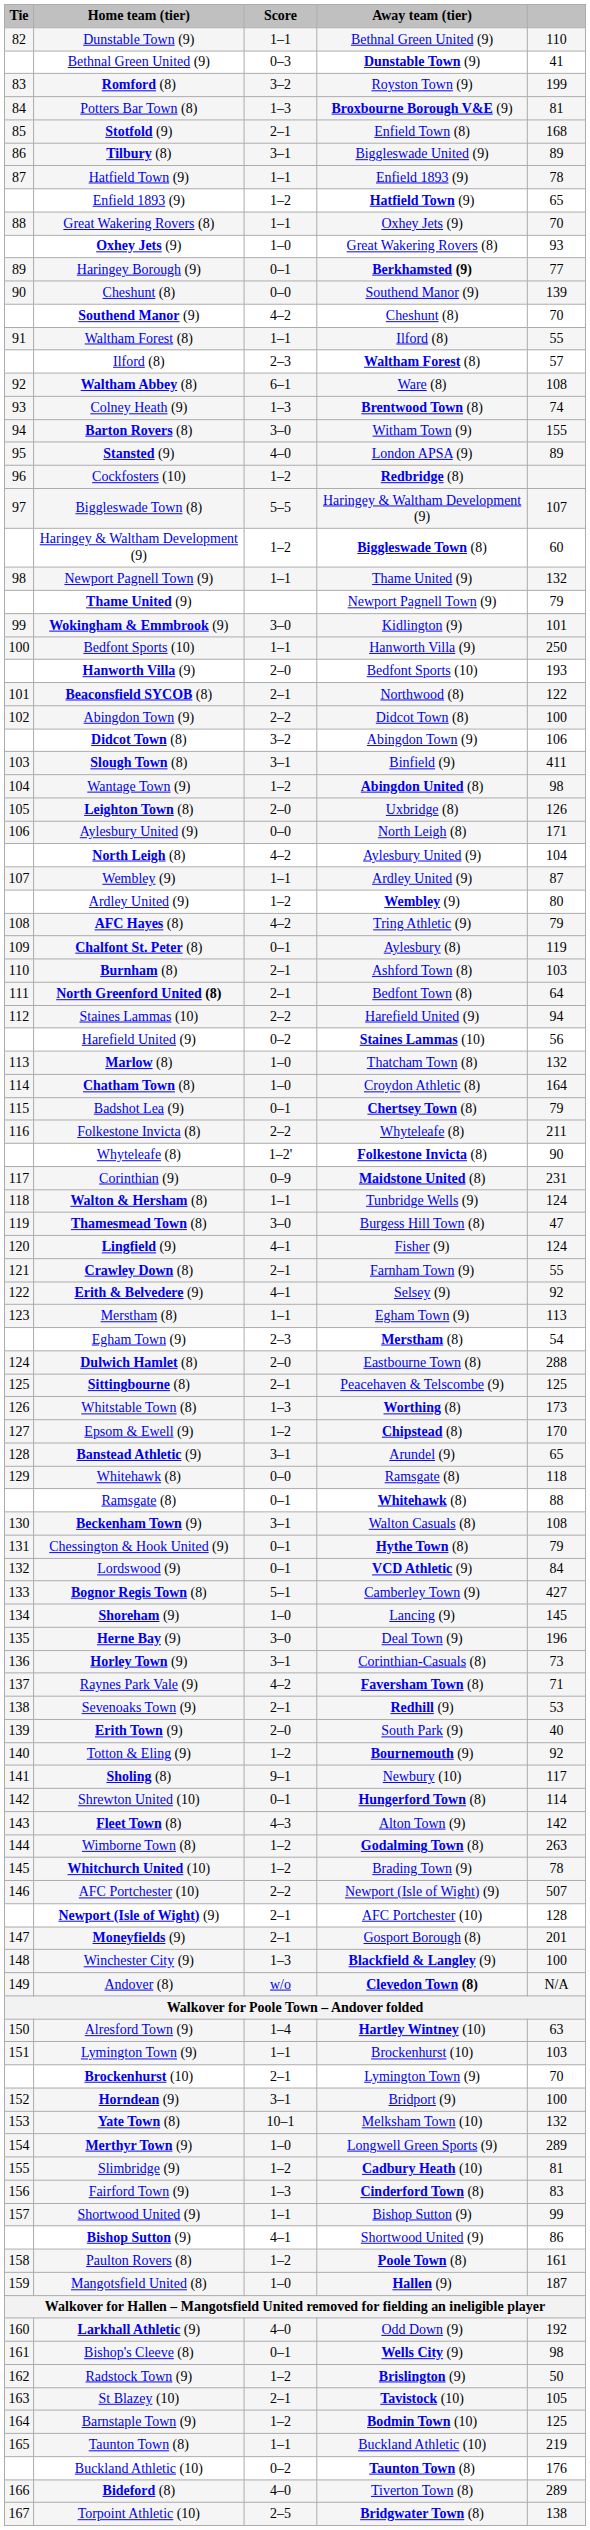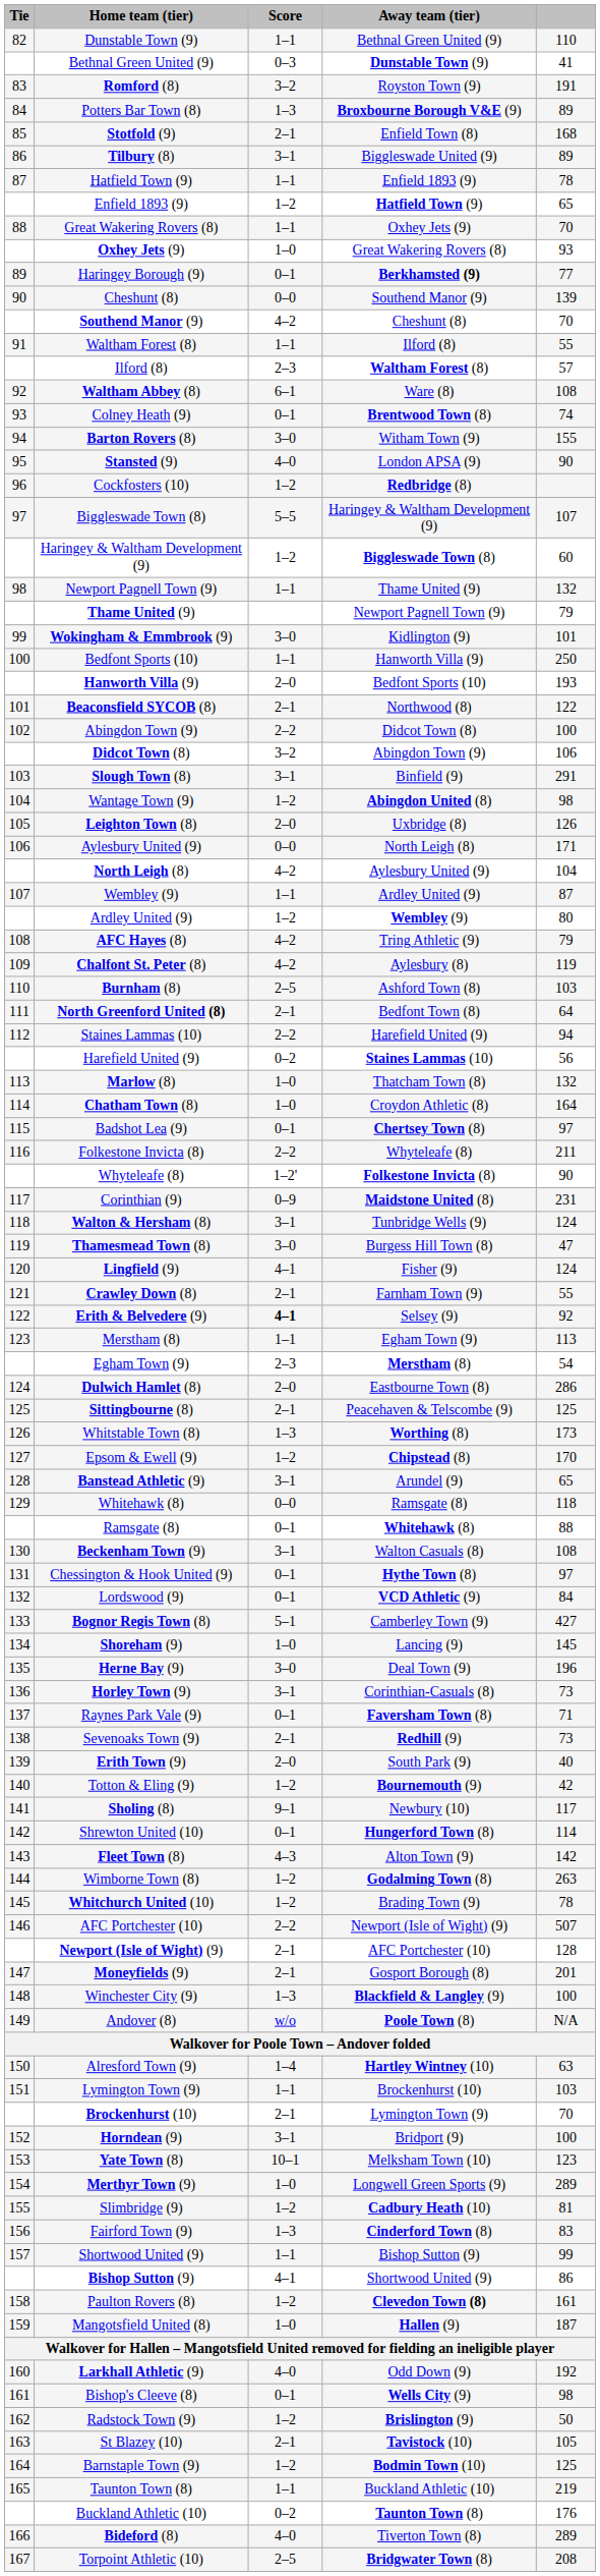Romford (8) | column 5: 199 -> 191
Potters Bar Town (8) | column 5: 81 -> 89
Colney Heath (9) | Score: 1–3 -> 0–1
Stansted (9) | column 5: 89 -> 90
Slough Town (8) | column 5: 411 -> 291
Chalfont St. Peter (8) | Score: 0–1 -> 4–2
Burnham (8) | Score: 2–1 -> 2–5
Badshot Lea (9) | column 5: 79 -> 97
Walton & Hersham (8) | Score: 1–1 -> 3–1
Erith & Belvedere (9) | Score: normal -> bold
Dulwich Hamlet (8) | column 5: 288 -> 286
Chessington & Hook United (9) | column 5: 79 -> 97
Raynes Park Vale (9) | Score: 4–2 -> 0–1
Sevenoaks Town (9) | column 5: 53 -> 73
Totton & Eling (9) | column 5: 92 -> 42
Andover (8) | Away team (tier): Clevedon Town (8) -> Poole Town (8)
Yate Town (8) | column 5: 132 -> 123
Paulton Rovers (8) | Away team (tier): Poole Town (8) -> Clevedon Town (8)
Torpoint Athletic (10) | column 5: 138 -> 208
